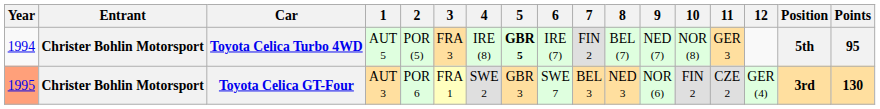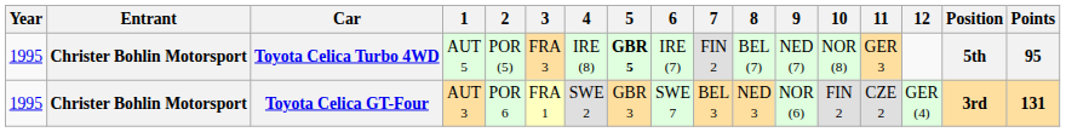Toyota Celica Turbo 4WD | Year: 1994 -> 1995
Toyota Celica GT-Four | Year: lightsalmon background -> no background
Toyota Celica GT-Four | Points: 130 -> 131
